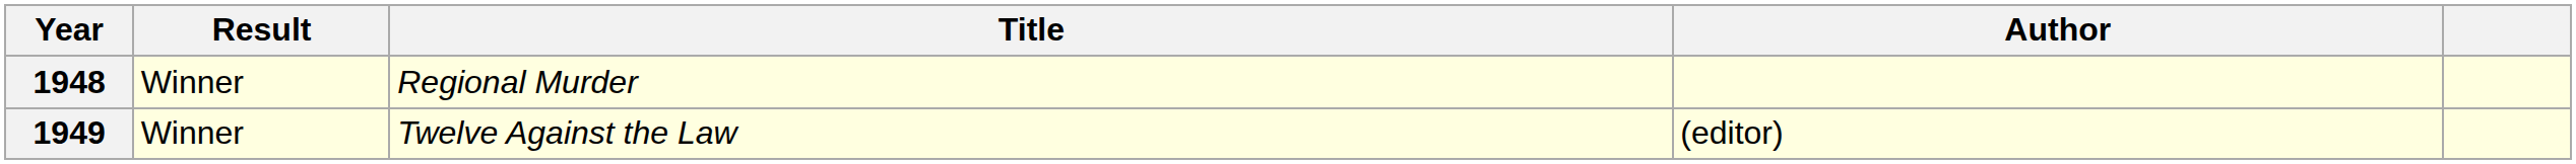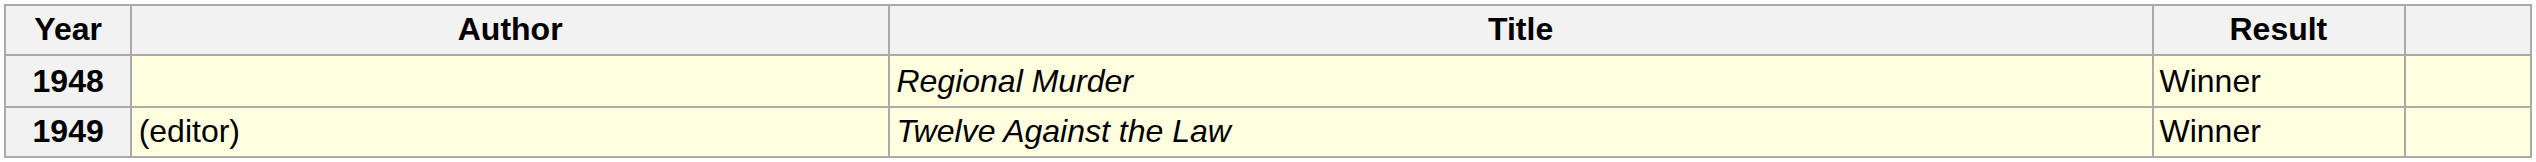columns swapped: Author <-> Result
